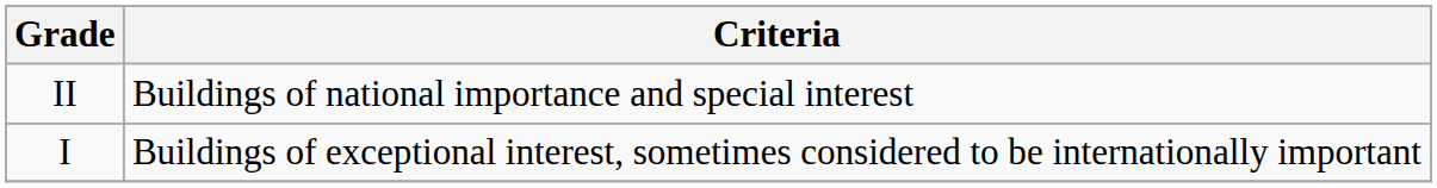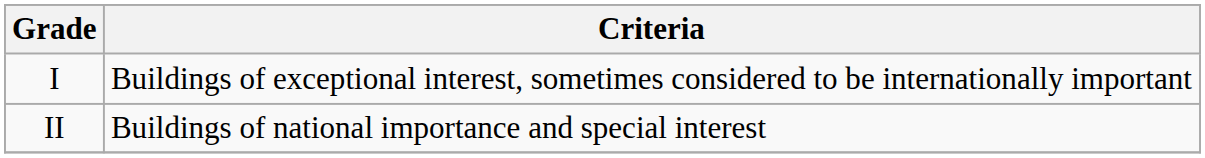rows swapped: I <-> II
